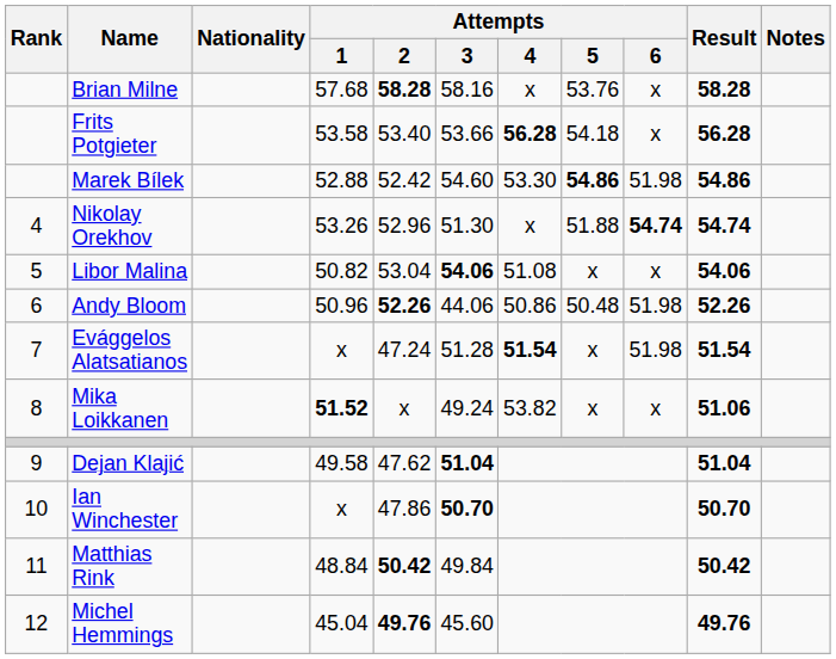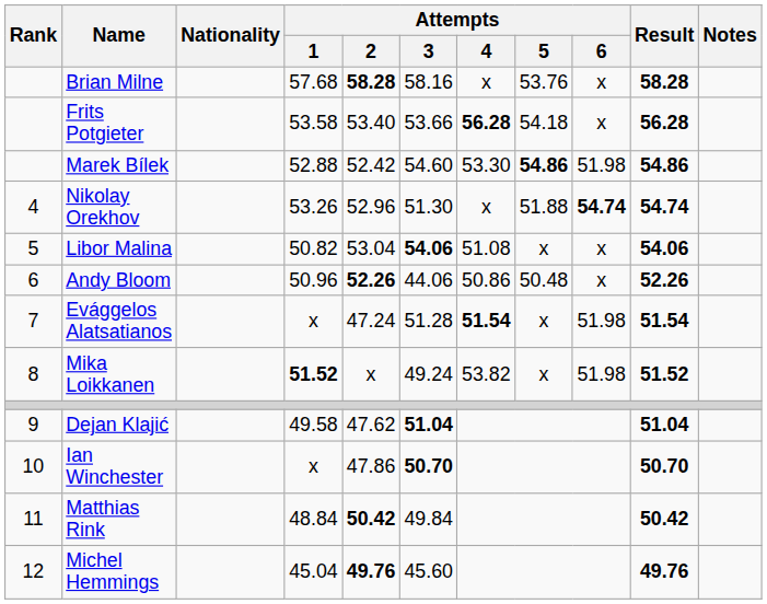Andy Bloom | Attempts / 6: 51.98 -> x
Mika Loikkanen | Attempts / 6: x -> 51.98
Mika Loikkanen | Result: 51.06 -> 51.52
